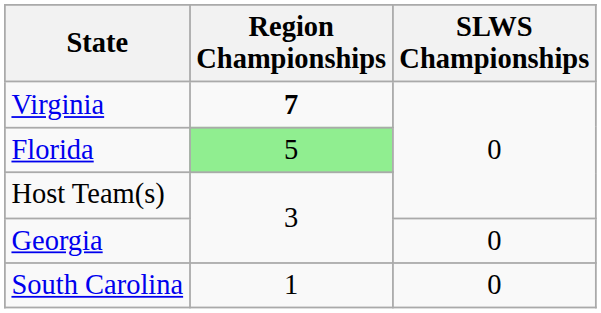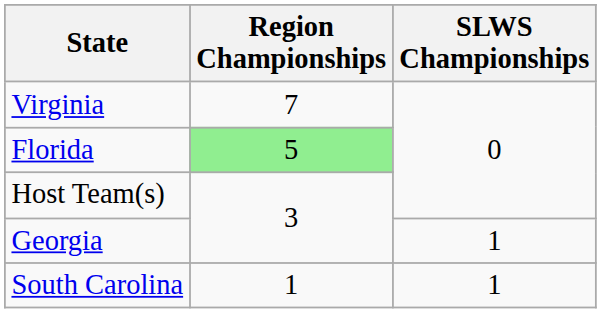Virginia | Region Championships: bold -> normal
Georgia | SLWS Championships: 0 -> 1
South Carolina | SLWS Championships: 0 -> 1
